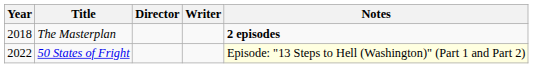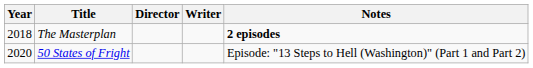50 States of Fright | Year: 2022 -> 2020
50 States of Fright | Notes: lightyellow background -> no background
